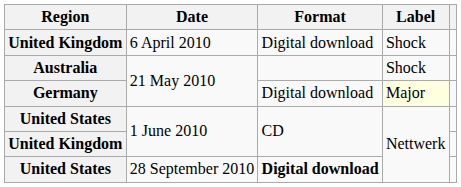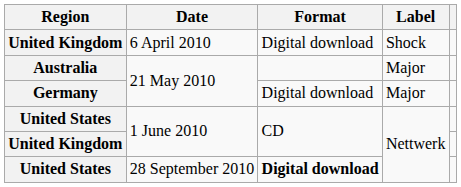Australia | Label: Shock -> Major
Germany | Label: lightyellow background -> no background
